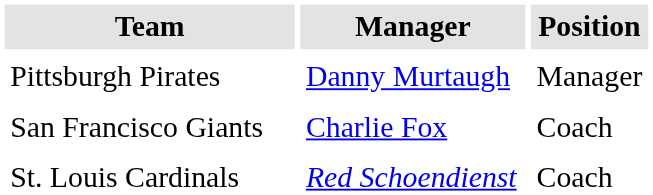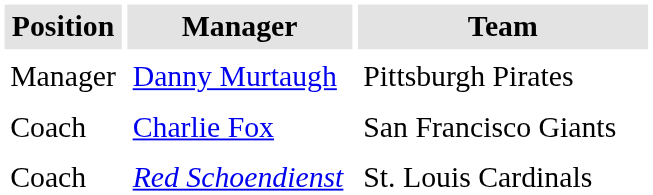columns swapped: Position <-> Team
